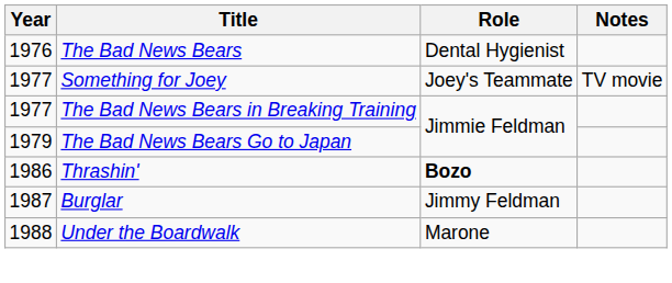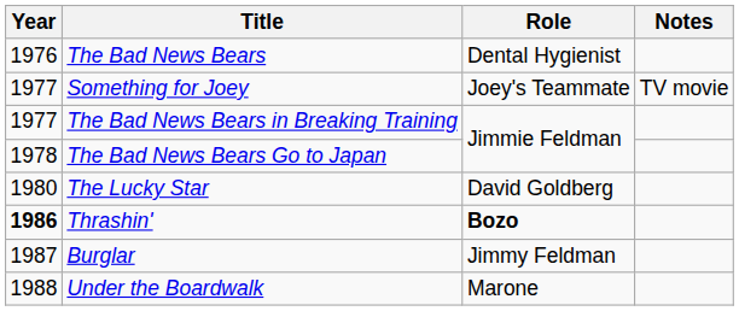The Bad News Bears Go to Japan | Year: 1979 -> 1978
+ row: 1980 | The Lucky Star | David Goldberg
Thrashin' | Year: normal -> bold
